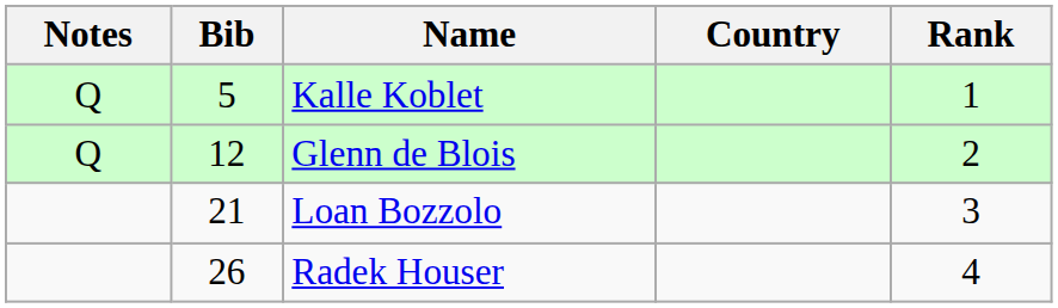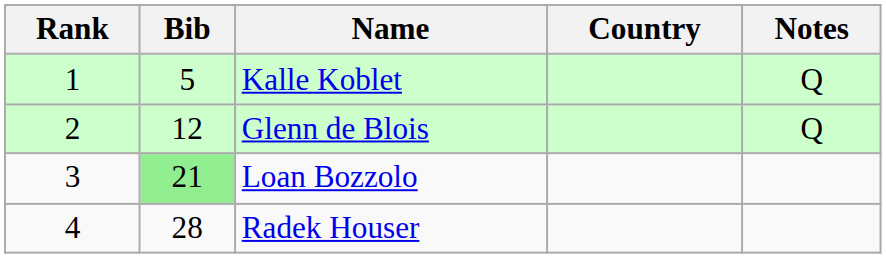columns swapped: Rank <-> Notes
Loan Bozzolo | Bib: no background -> lightgreen background
Radek Houser | Bib: 26 -> 28
